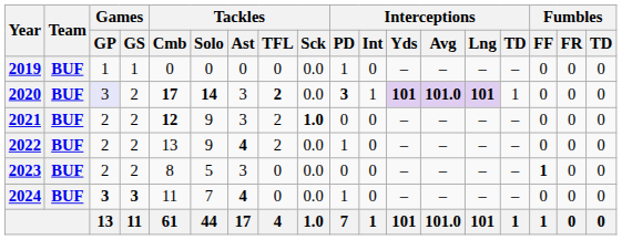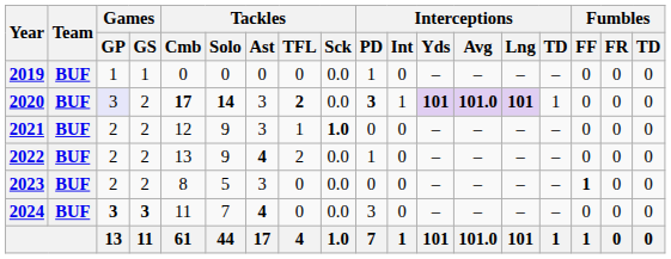2021 | Tackles / Cmb: bold -> normal
2021 | Tackles / TFL: 2 -> 1
2024 | Interceptions / PD: 1 -> 3
